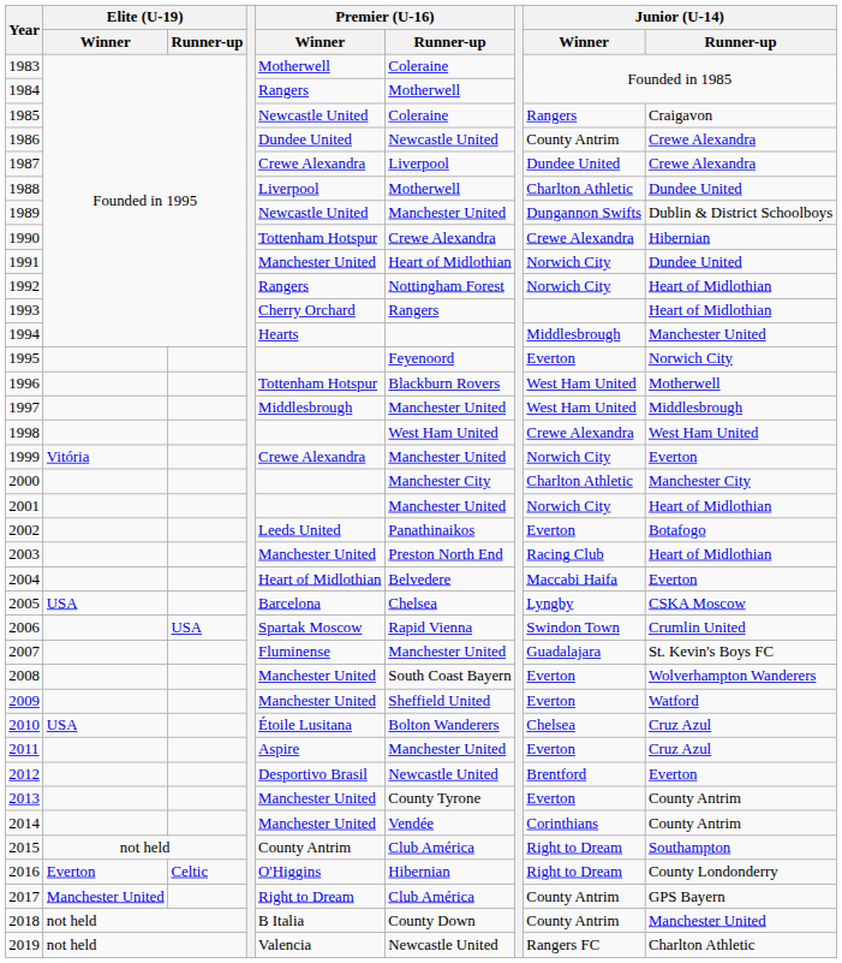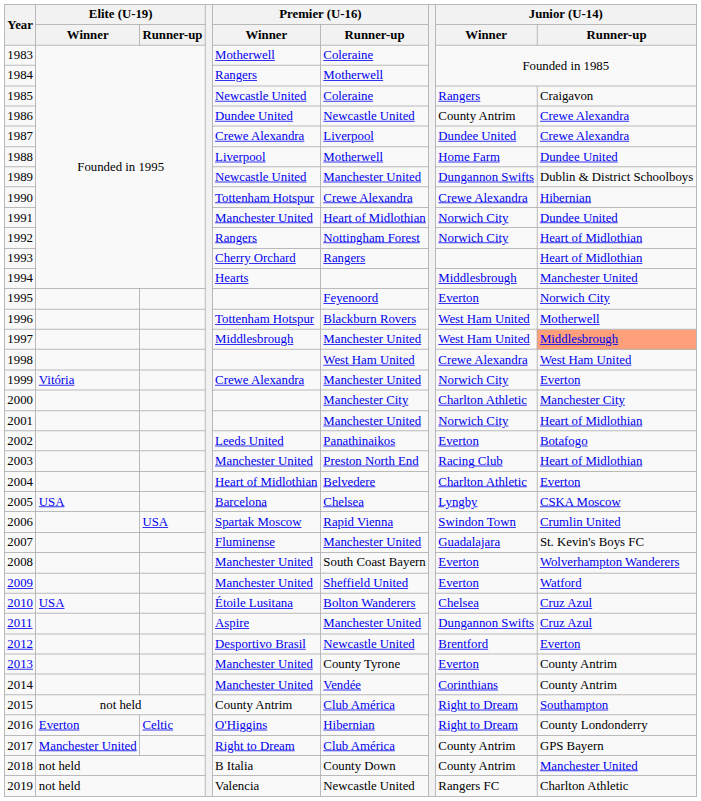1988 | Junior (U-14) / Winner: Charlton Athletic -> Home Farm
1997 | Junior (U-14) / Runner-up: no background -> lightsalmon background
2004 | Junior (U-14) / Winner: Maccabi Haifa -> Charlton Athletic
2011 | Junior (U-14) / Winner: Everton -> Dungannon Swifts
